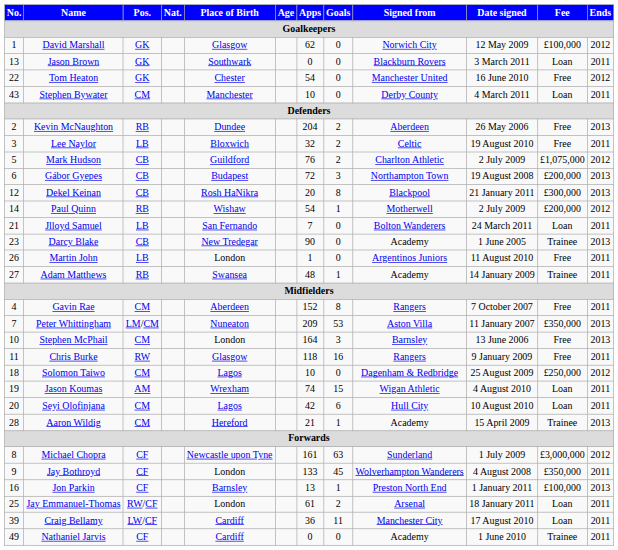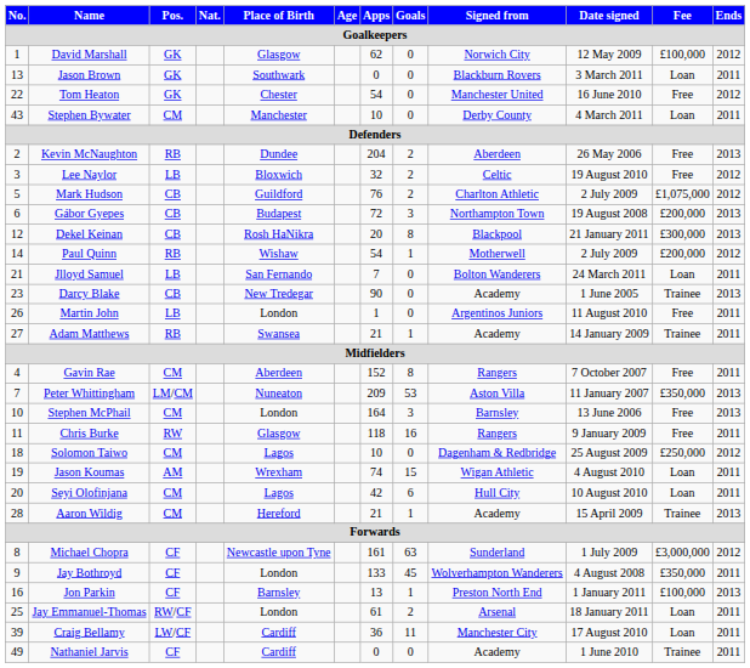Lee Naylor | Ends: 2011 -> 2012
Adam Matthews | Apps: 48 -> 21
